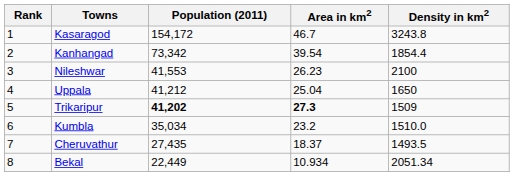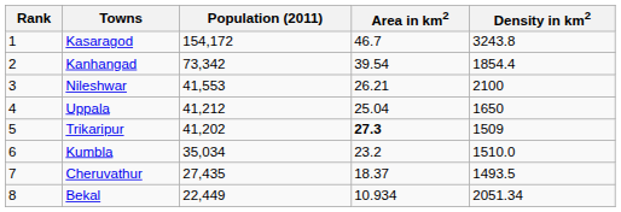Nileshwar | Area in km2: 26.23 -> 26.21
Trikaripur | Population (2011): bold -> normal
